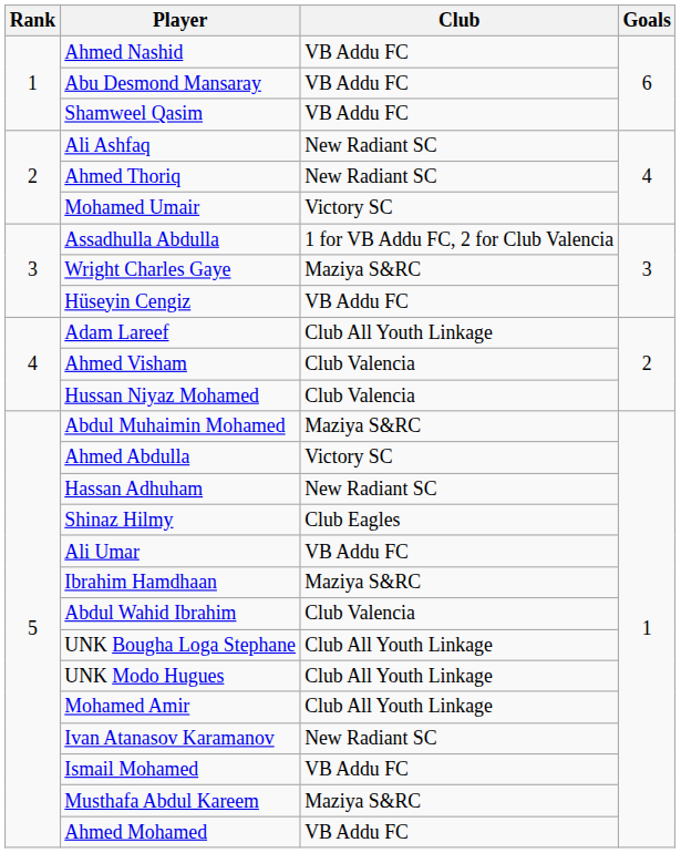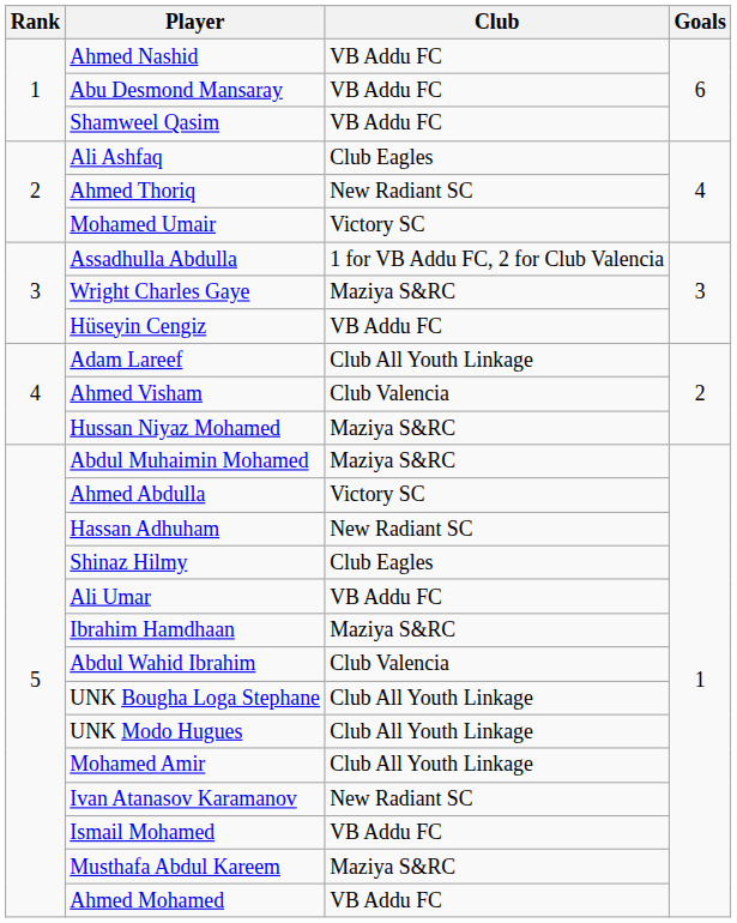Ali Ashfaq | Club: New Radiant SC -> Club Eagles
Hussan Niyaz Mohamed | Club: Club Valencia -> Maziya S&RC
